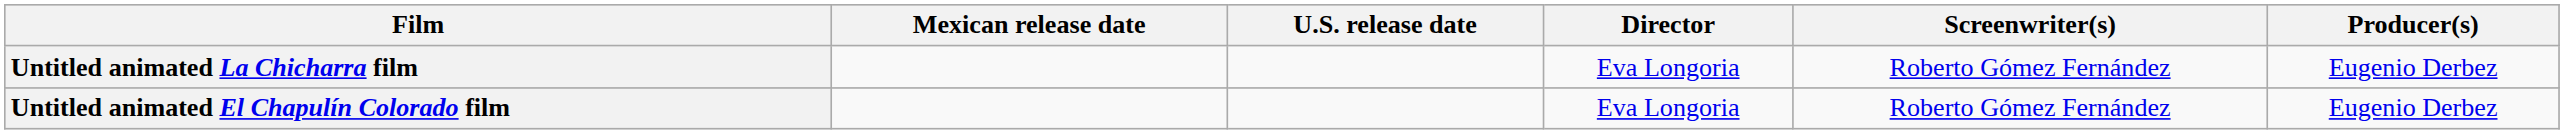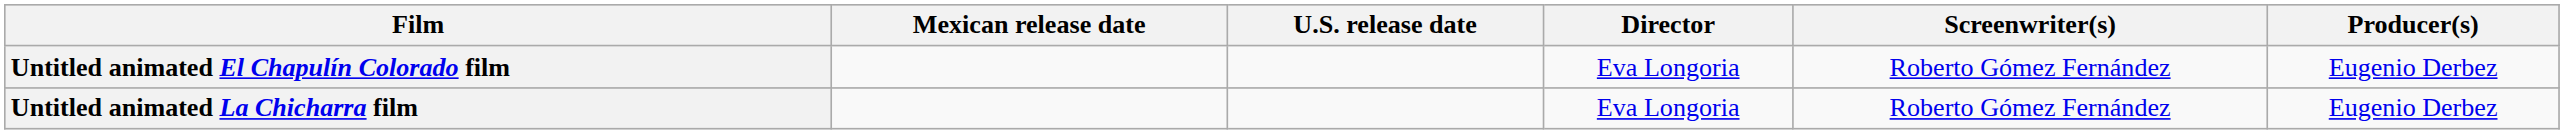rows swapped: Untitled animated El Chapulín Colorado film <-> Untitled animated La Chicharra film
